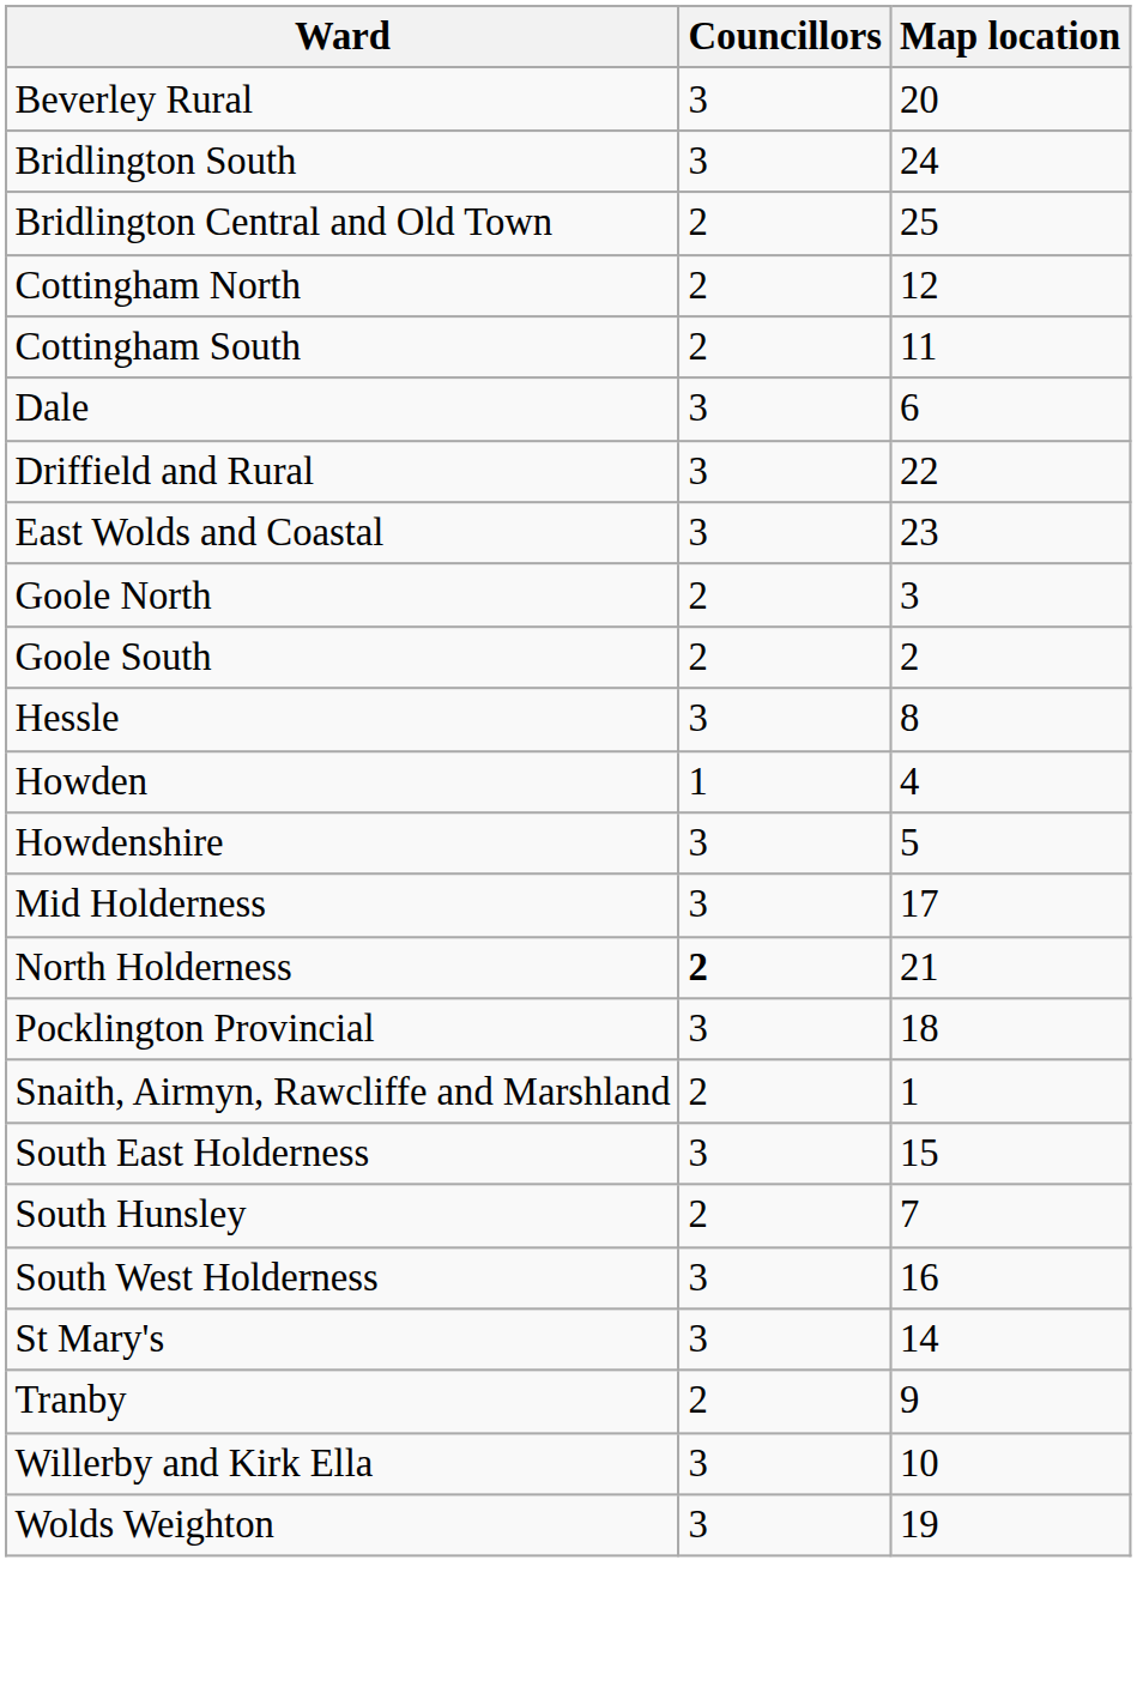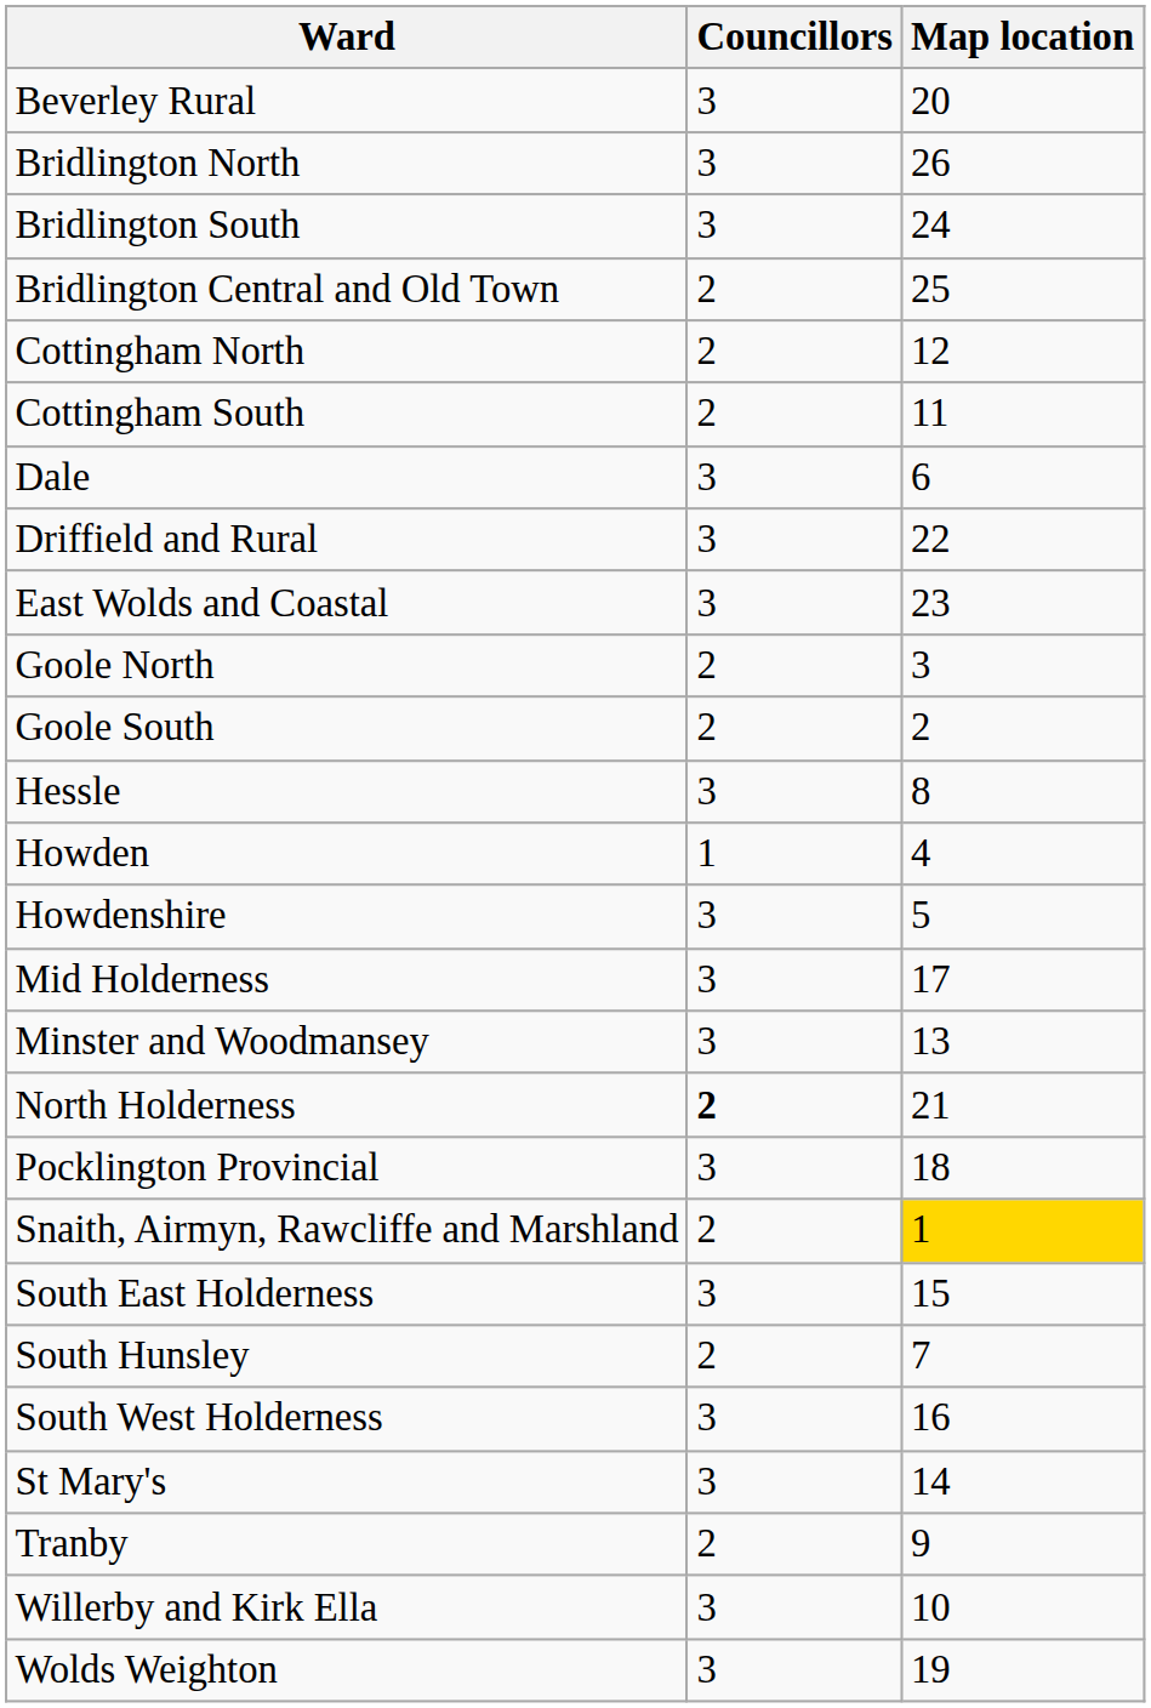+ row: Bridlington North | 3 | 26
+ row: Minster and Woodmansey | 3 | 13
Snaith, Airmyn, Rawcliffe and Marshland | Map location: no background -> gold background
